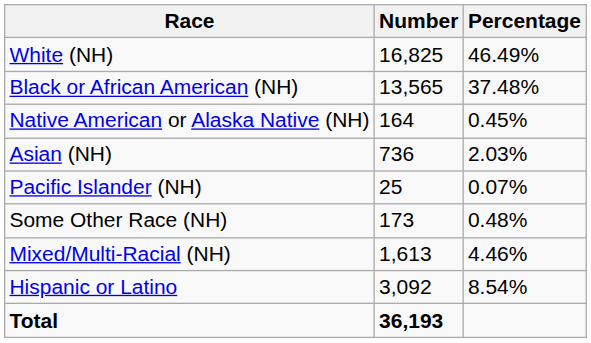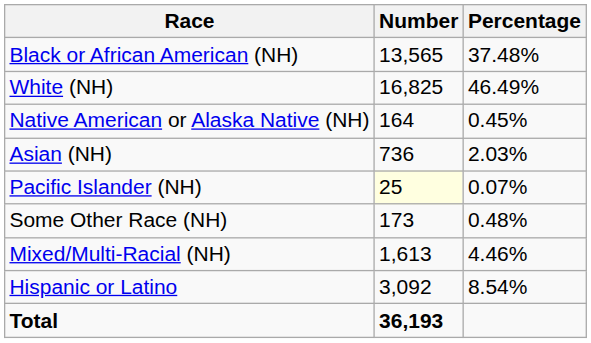rows swapped: White (NH) <-> Black or African American (NH)
Pacific Islander (NH) | Number: no background -> lightyellow background
